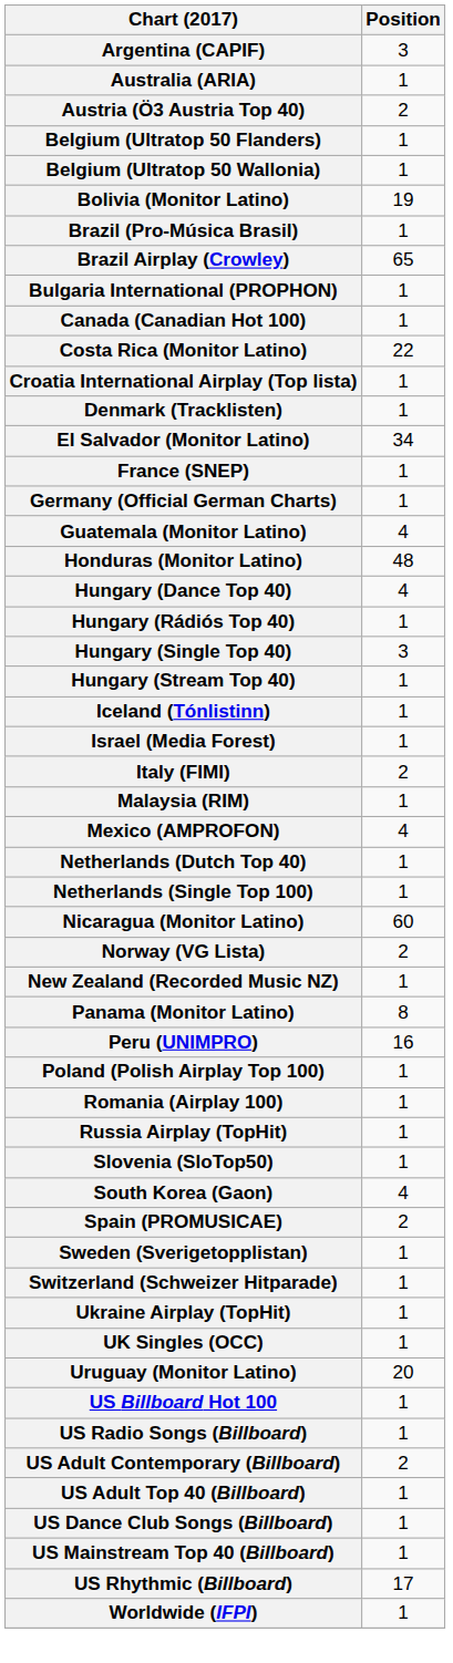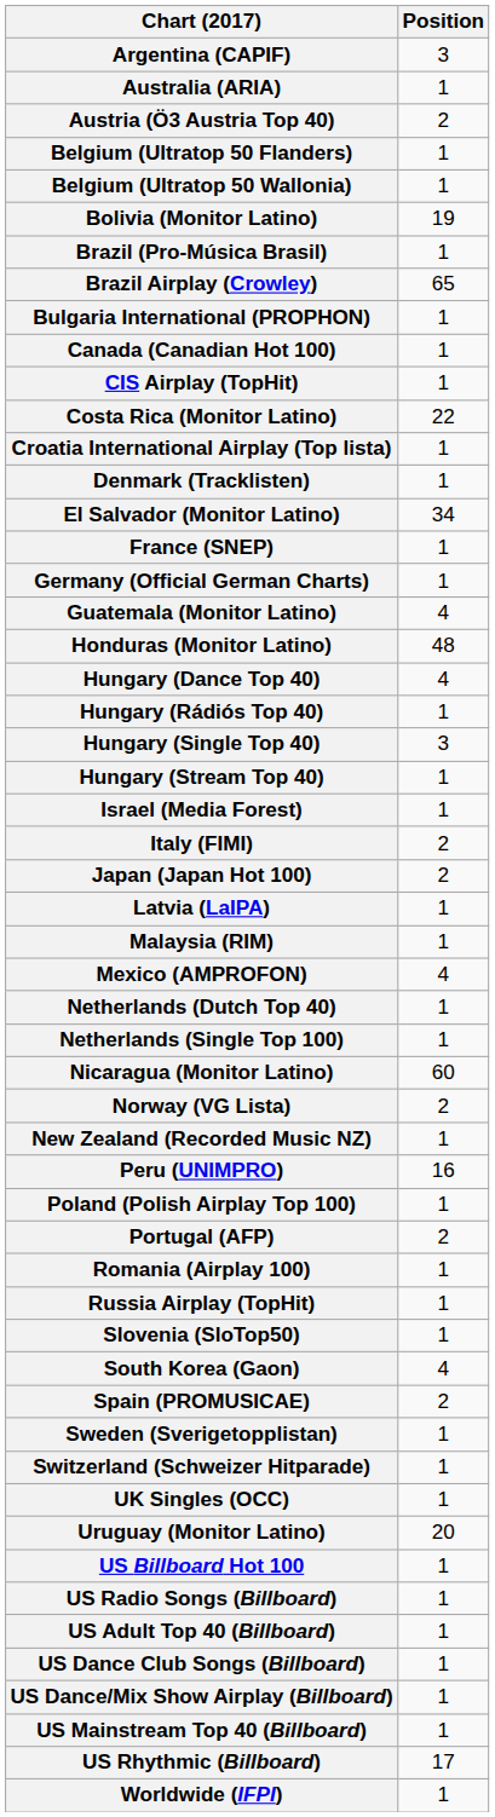+ row: CIS Airplay (TopHit) | 1
- row: Iceland (Tónlistinn) | 1
+ row: Japan (Japan Hot 100) | 2
+ row: Latvia (LaIPA) | 1
- row: Panama (Monitor Latino) | 8
+ row: Portugal (AFP) | 2
- row: Ukraine Airplay (TopHit) | 1
- row: US Adult Contemporary (Billboard) | 2
+ row: US Dance/Mix Show Airplay (Billboard) | 1
